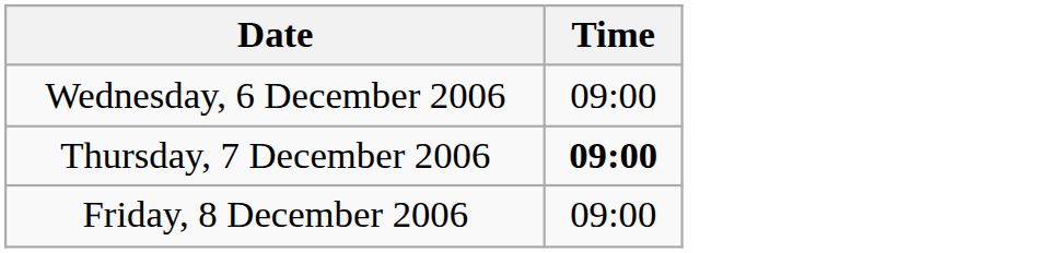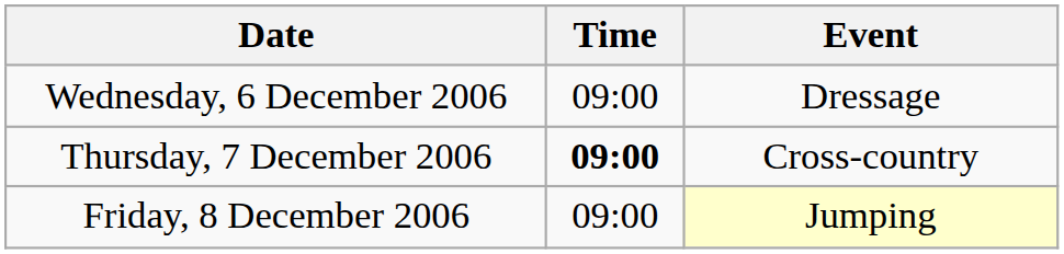+ column: Event | Dressage | Cross-country | Jumping
